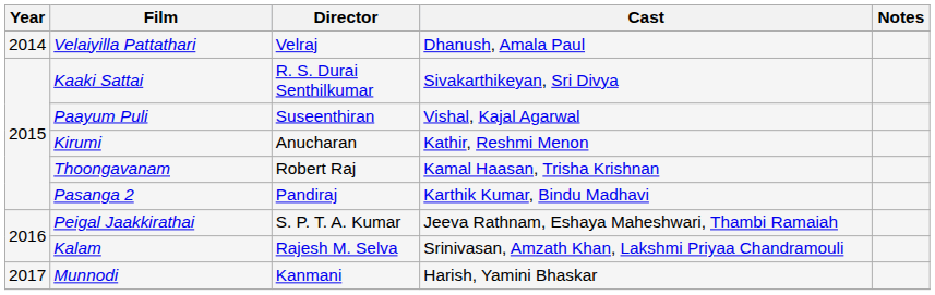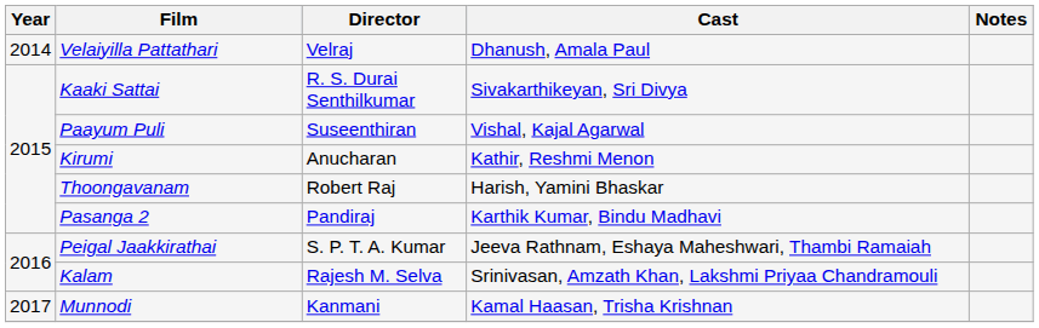Thoongavanam | Cast: Kamal Haasan, Trisha Krishnan -> Harish, Yamini Bhaskar
Munnodi | Cast: Harish, Yamini Bhaskar -> Kamal Haasan, Trisha Krishnan
